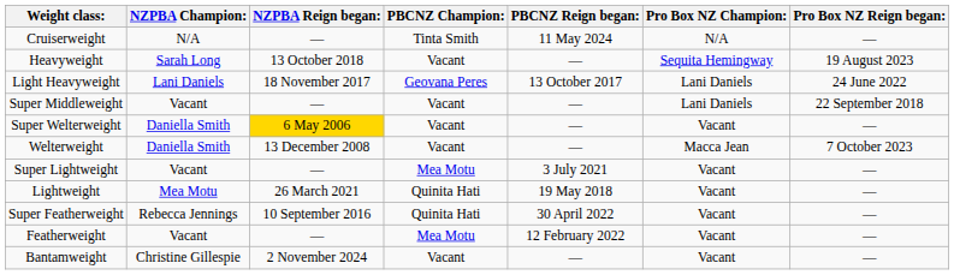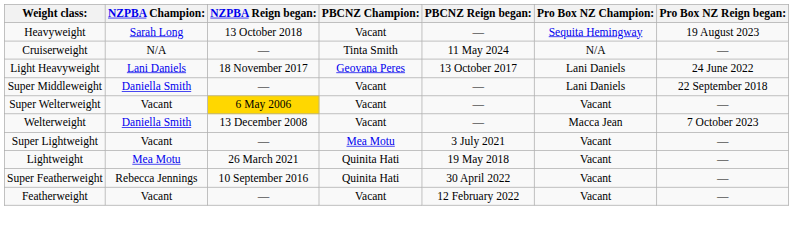rows swapped: Heavyweight <-> Cruiserweight
Super Middleweight | NZPBA Champion:: Vacant -> Daniella Smith
Super Welterweight | NZPBA Champion:: Daniella Smith -> Vacant
Featherweight | PBCNZ Champion:: Mea Motu -> Vacant
- row: Bantamweight | Christine Gillespie | 2 November 2024 | Vacant | — | Vacant | —
